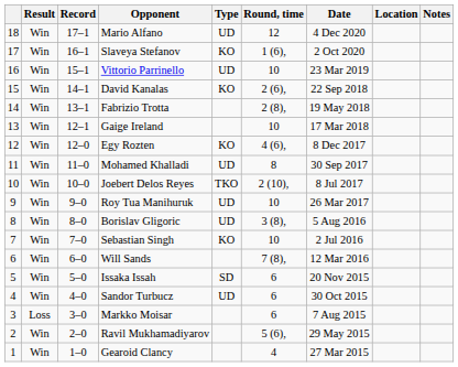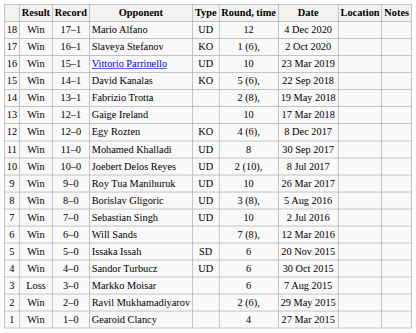David Kanalas | Round, time: 2 (6), -> 5 (6),
Joebert Delos Reyes | Type: TKO -> UD
Sebastian Singh | Type: KO -> UD
Ravil Mukhamadiyarov | Round, time: 5 (6), -> 2 (6),
